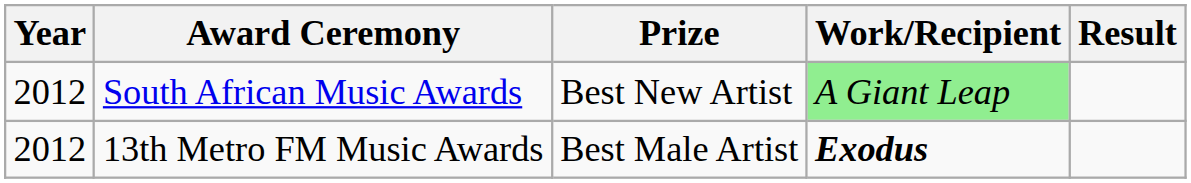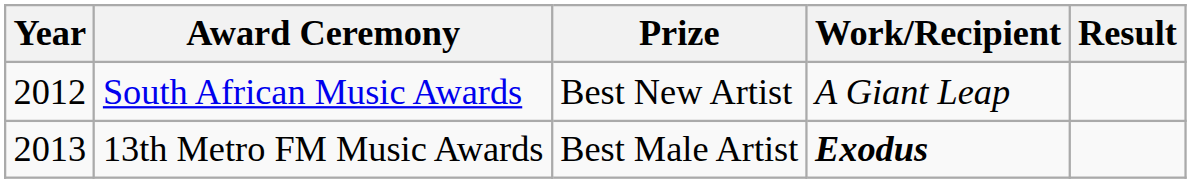South African Music Awards | Work/Recipient: lightgreen background -> no background
13th Metro FM Music Awards | Year: 2012 -> 2013
